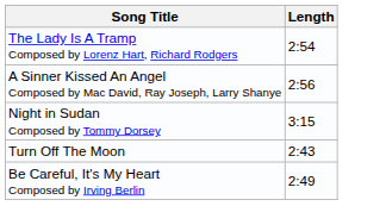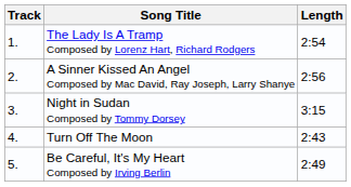+ column: Track | 1. | 2. | 3. | 4. | 5.
